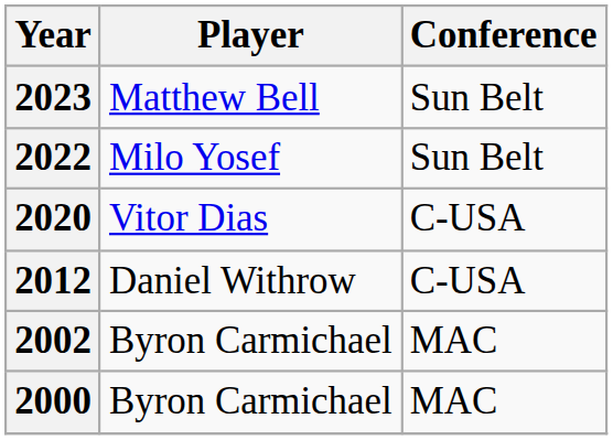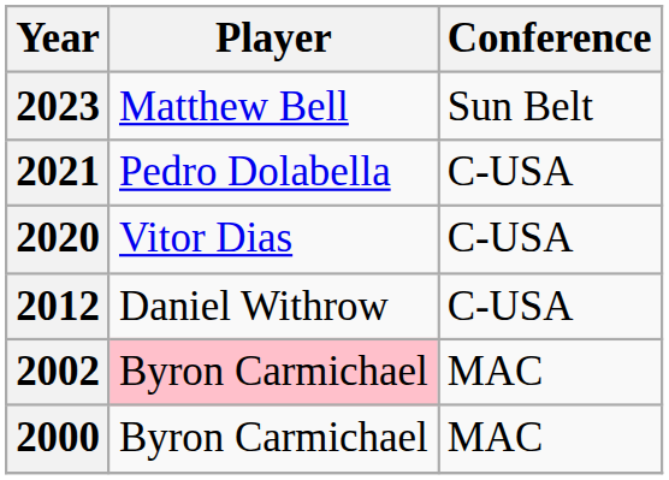- row: 2022 | Milo Yosef | Sun Belt
+ row: 2021 | Pedro Dolabella | C-USA
2002 | Player: no background -> pink background
